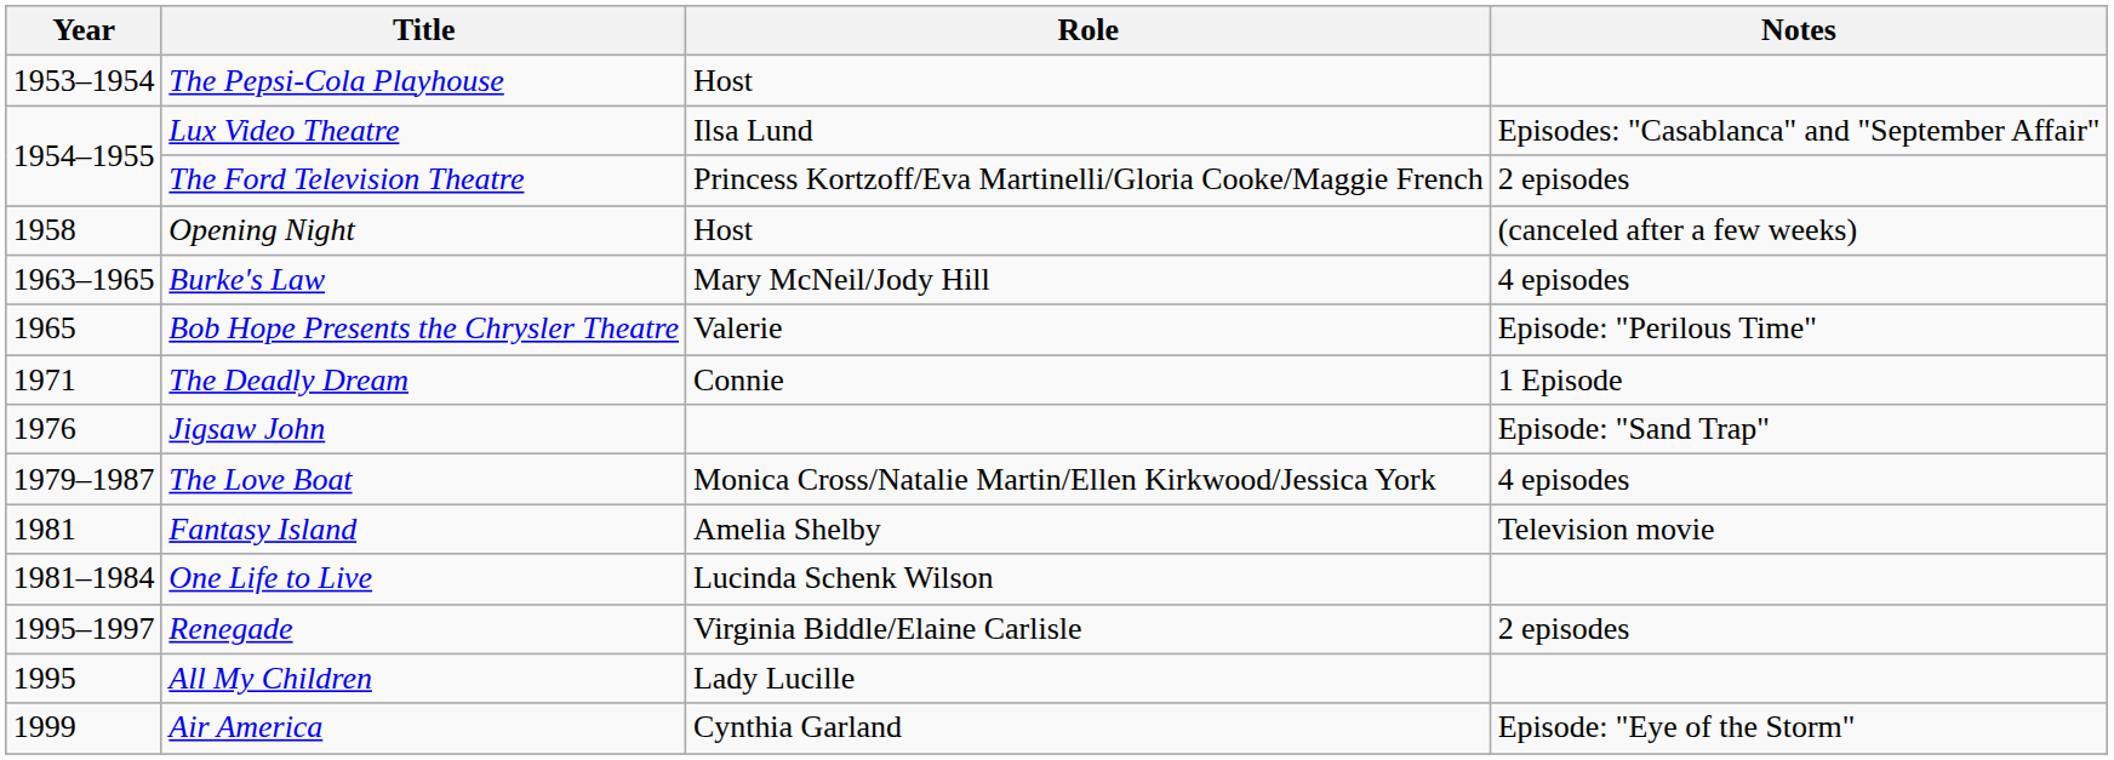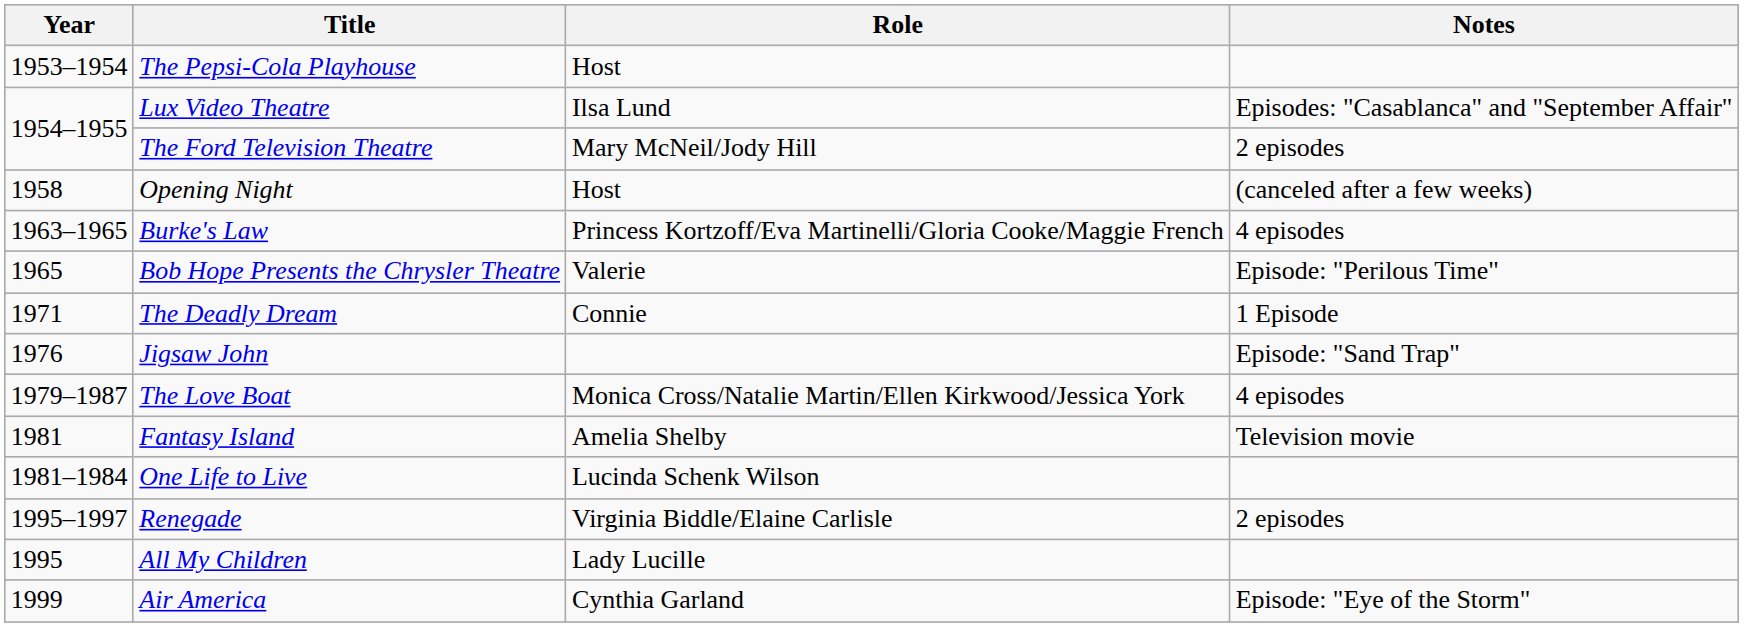The Ford Television Theatre | Role: Princess Kortzoff/Eva Martinelli/Gloria Cooke/Maggie French -> Mary McNeil/Jody Hill
Burke's Law | Role: Mary McNeil/Jody Hill -> Princess Kortzoff/Eva Martinelli/Gloria Cooke/Maggie French
